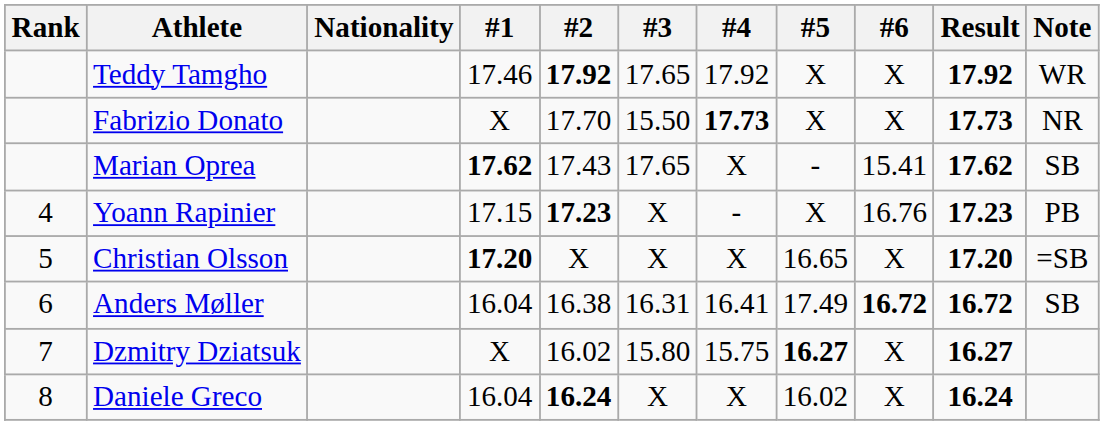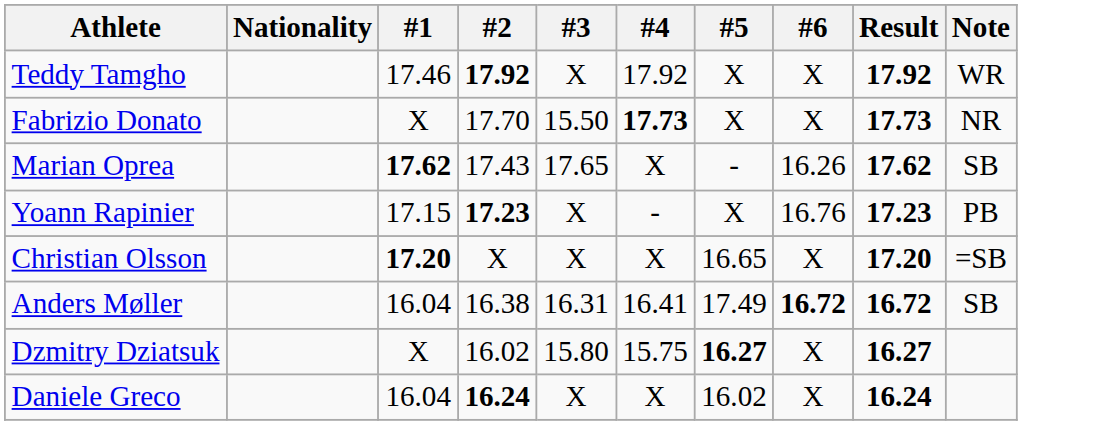- column: Rank | 4 | 5 | 6 | 7 | 8
Teddy Tamgho | #3: 17.65 -> X
Marian Oprea | #6: 15.41 -> 16.26
